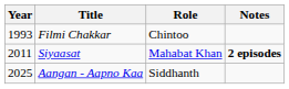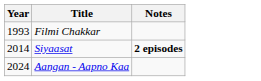- column: Role | Chintoo | Mahabat Khan | Siddhanth
Siyaasat | Year: 2011 -> 2014
Aangan - Aapno Kaa | Year: 2025 -> 2024
